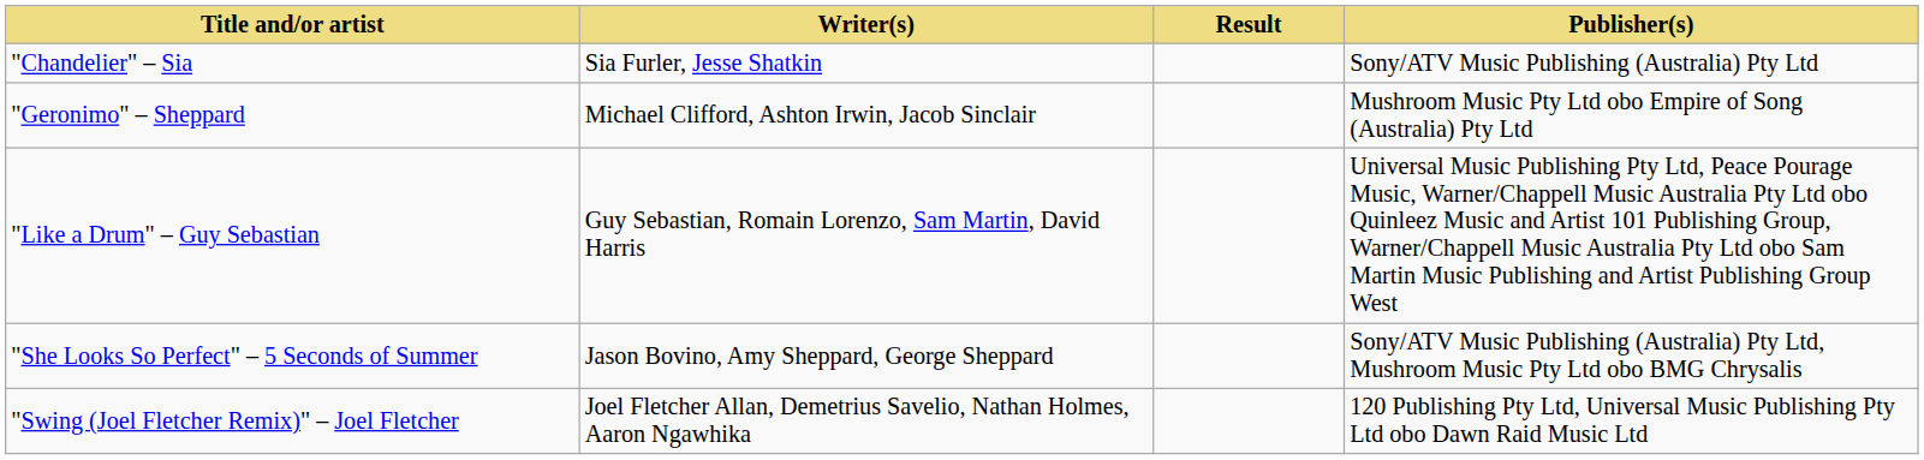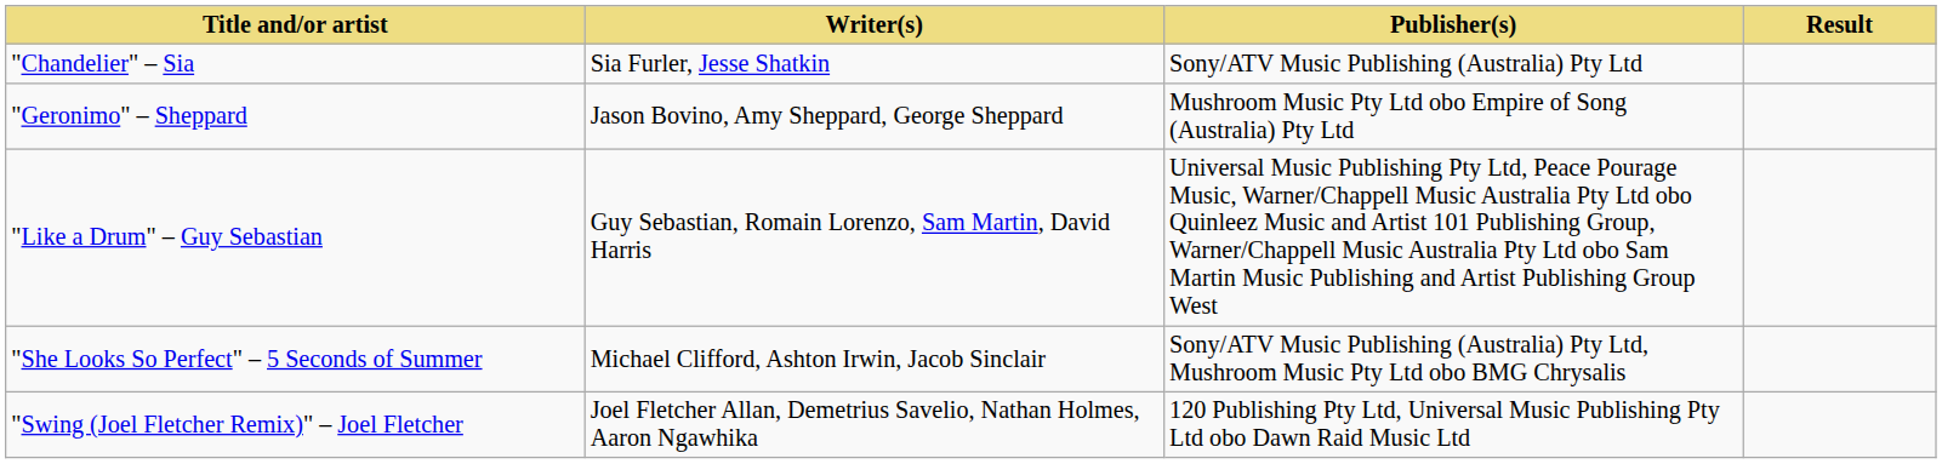columns swapped: Publisher(s) <-> Result
"Geronimo" – Sheppard | Writer(s): Michael Clifford, Ashton Irwin, Jacob Sinclair -> Jason Bovino, Amy Sheppard, George Sheppard
"She Looks So Perfect" – 5 Seconds of Summer | Writer(s): Jason Bovino, Amy Sheppard, George Sheppard -> Michael Clifford, Ashton Irwin, Jacob Sinclair
